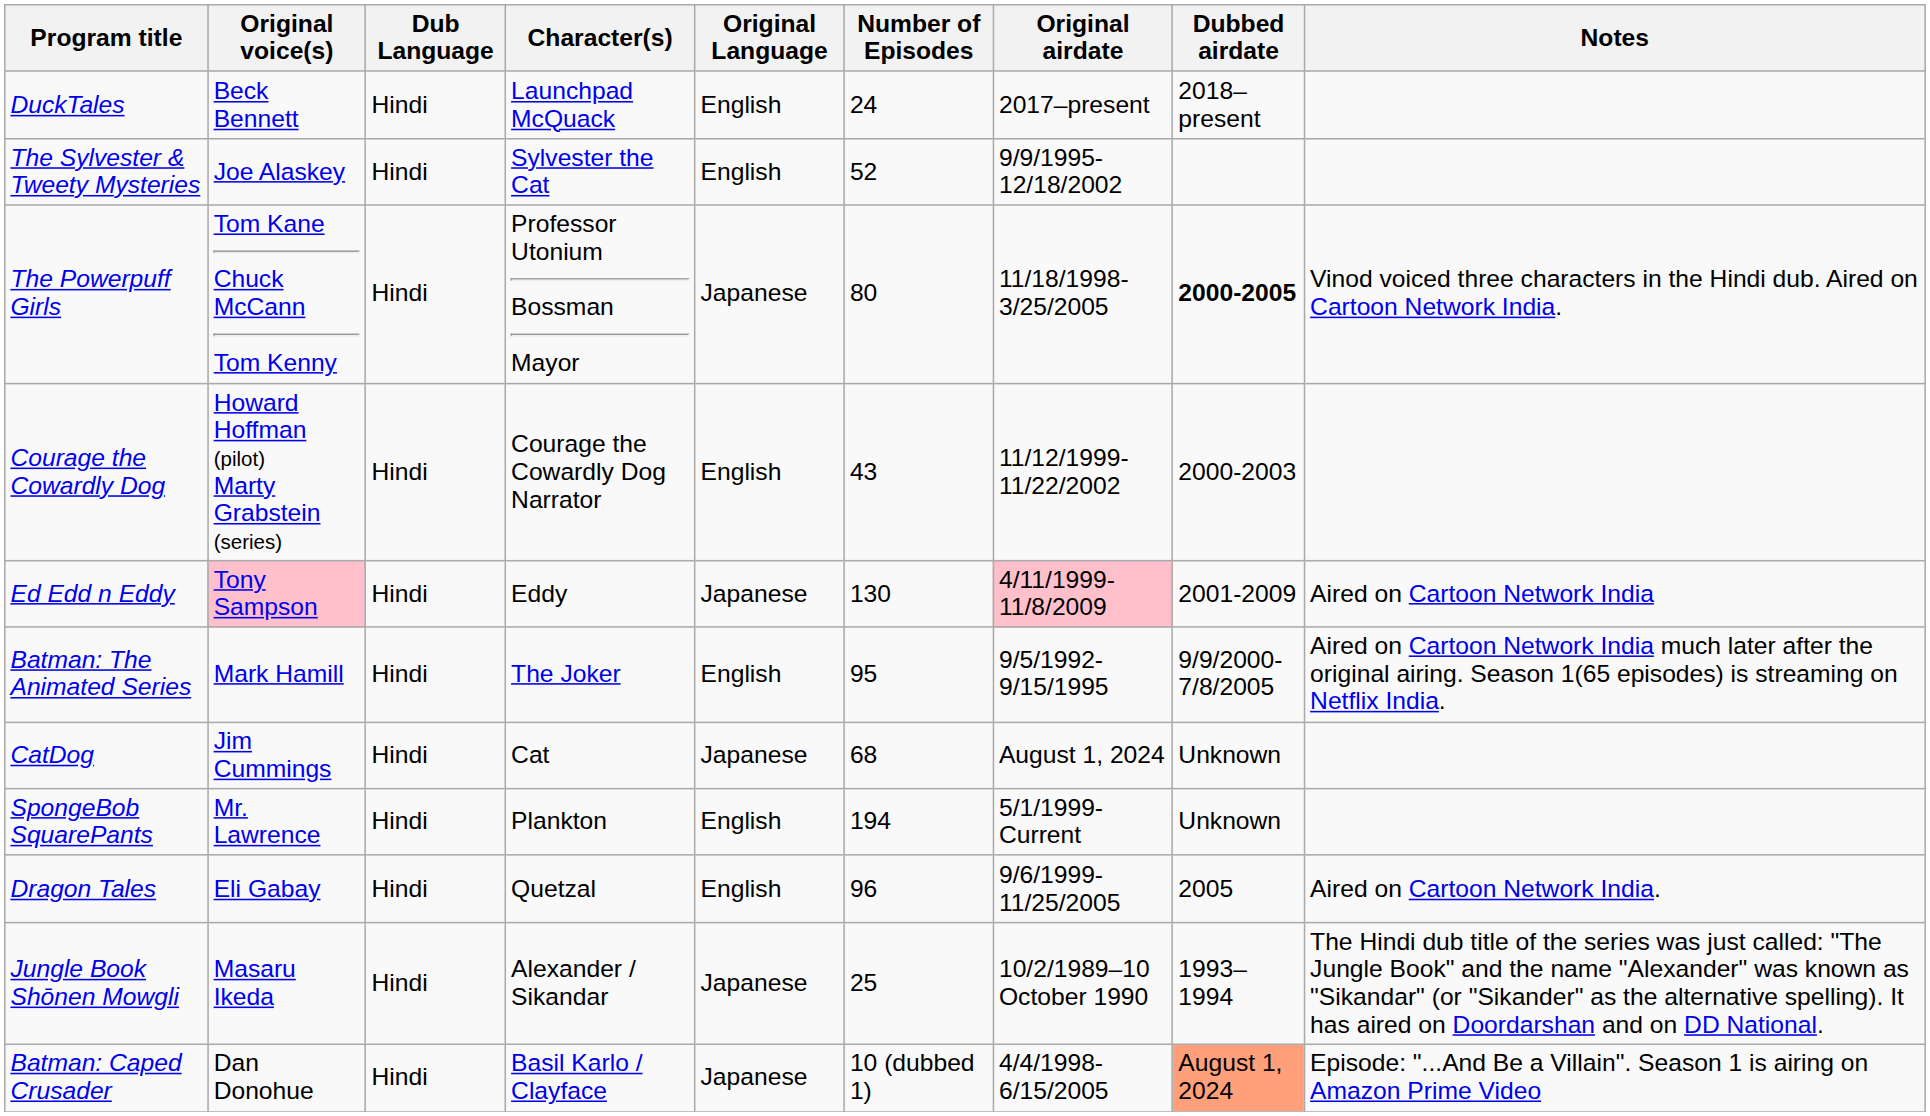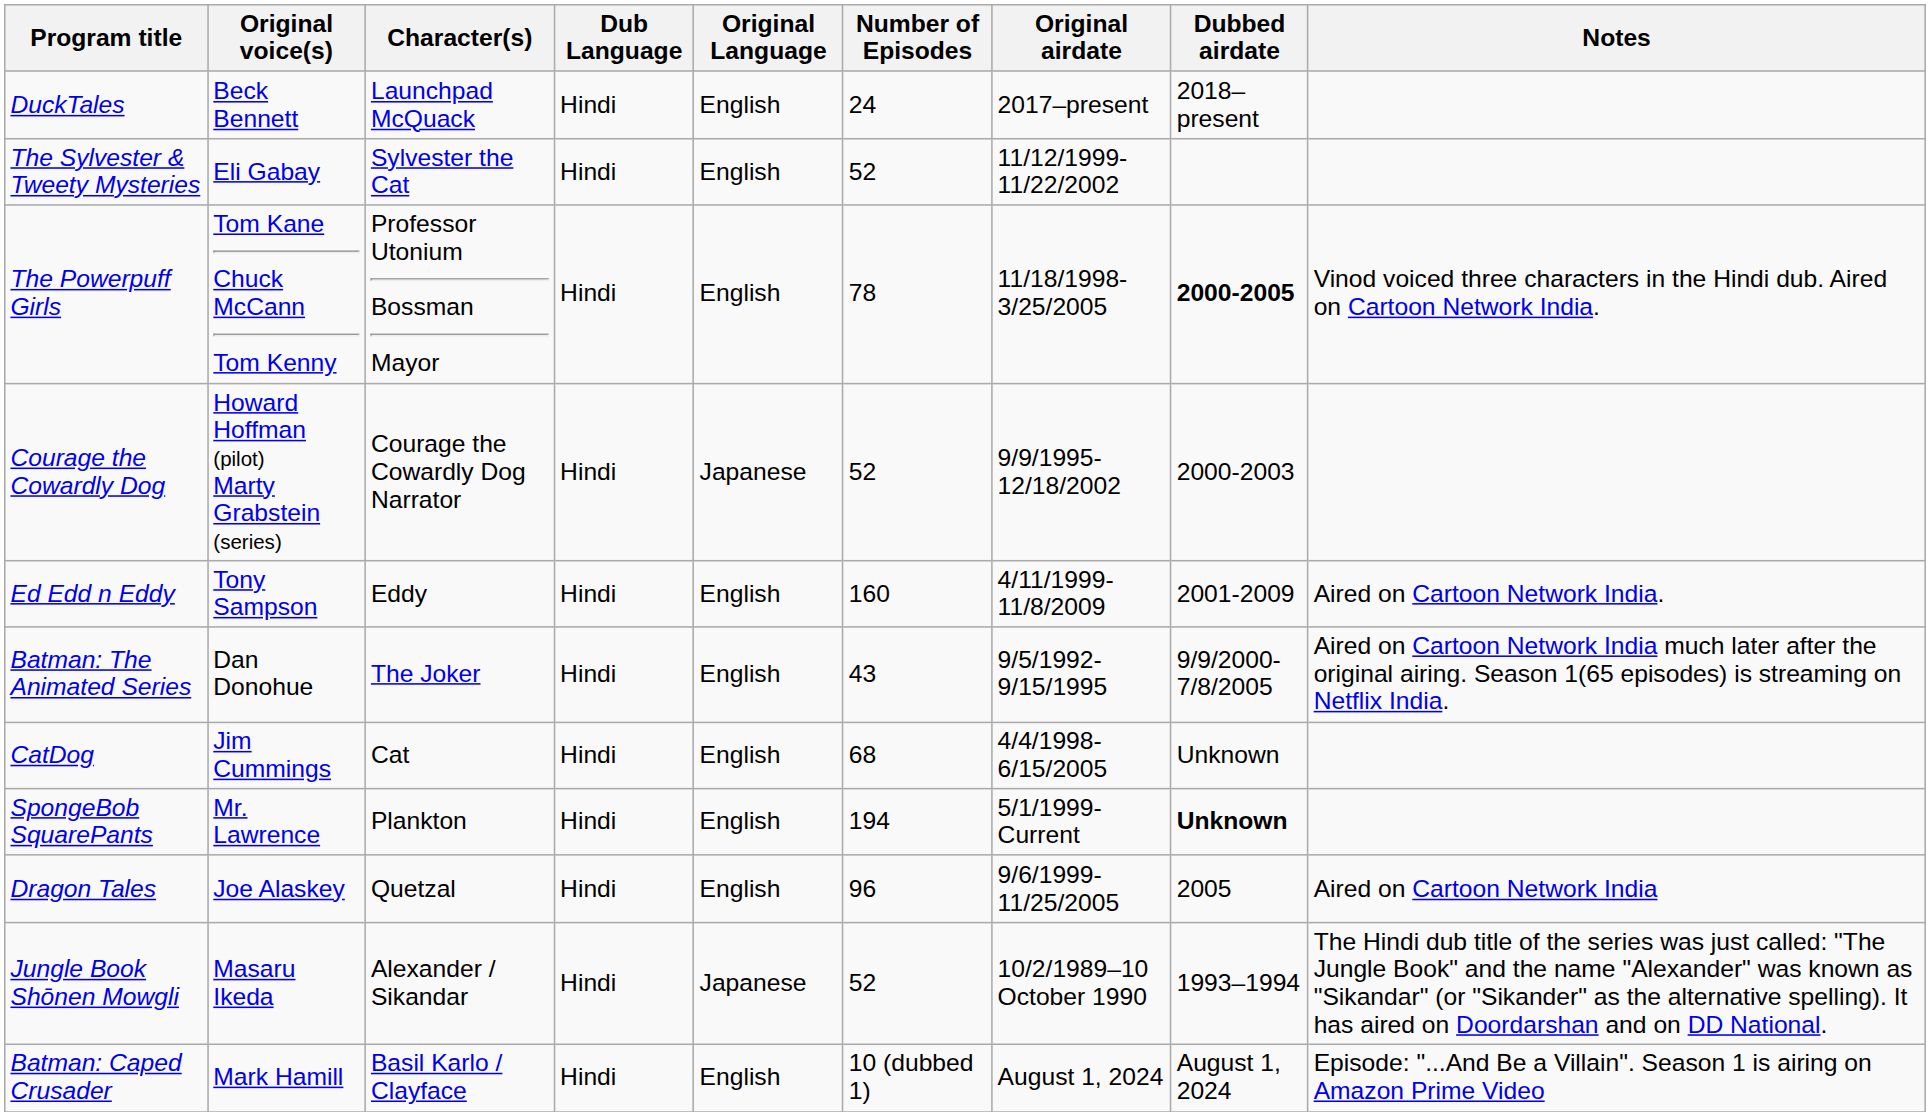columns swapped: Character(s) <-> Dub Language
The Sylvester & Tweety Mysteries | Original voice(s): Joe Alaskey -> Eli Gabay
The Sylvester & Tweety Mysteries | Original airdate: 9/9/1995-12/18/2002 -> 11/12/1999-11/22/2002
The Powerpuff Girls | Original Language: Japanese -> English
The Powerpuff Girls | Number of Episodes: 80 -> 78
Courage the Cowardly Dog | Original Language: English -> Japanese
Courage the Cowardly Dog | Number of Episodes: 43 -> 52
Courage the Cowardly Dog | Original airdate: 11/12/1999-11/22/2002 -> 9/9/1995-12/18/2002
Ed Edd n Eddy | Original voice(s): pink background -> no background
Ed Edd n Eddy | Original Language: Japanese -> English
Ed Edd n Eddy | Number of Episodes: 130 -> 160
Ed Edd n Eddy | Original airdate: pink background -> no background
Ed Edd n Eddy | Notes: Aired on Cartoon Network India -> Aired on Cartoon Network India.
Batman: The Animated Series | Original voice(s): Mark Hamill -> Dan Donohue
Batman: The Animated Series | Number of Episodes: 95 -> 43
CatDog | Original Language: Japanese -> English
CatDog | Original airdate: August 1, 2024 -> 4/4/1998- 6/15/2005
SpongeBob SquarePants | Dubbed airdate: normal -> bold
Dragon Tales | Original voice(s): Eli Gabay -> Joe Alaskey
Dragon Tales | Notes: Aired on Cartoon Network India. -> Aired on Cartoon Network India
Jungle Book Shōnen Mowgli | Number of Episodes: 25 -> 52
Batman: Caped Crusader | Original voice(s): Dan Donohue -> Mark Hamill
Batman: Caped Crusader | Original Language: Japanese -> English
Batman: Caped Crusader | Original airdate: 4/4/1998- 6/15/2005 -> August 1, 2024
Batman: Caped Crusader | Dubbed airdate: lightsalmon background -> no background
